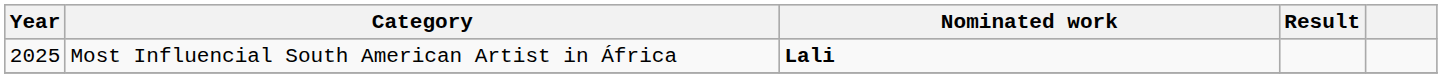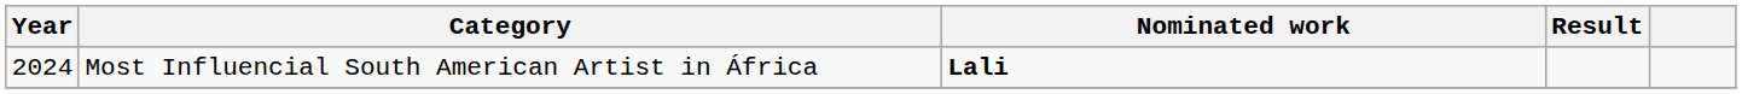Most Influencial South American Artist in África | Year: 2025 -> 2024
